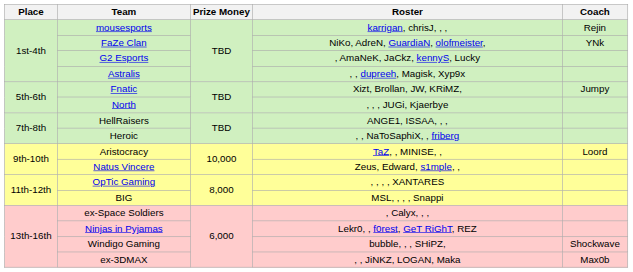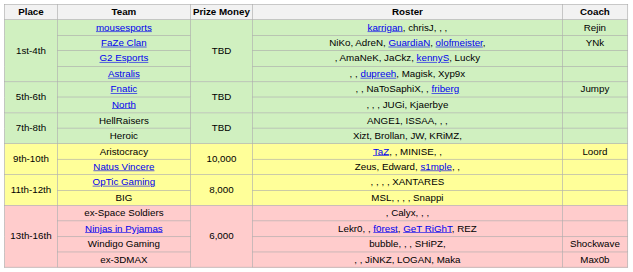Fnatic | Roster: Xizt, Brollan, JW, KRiMZ, -> , , NaToSaphiX, , friberg
Heroic | Roster: , , NaToSaphiX, , friberg -> Xizt, Brollan, JW, KRiMZ,
